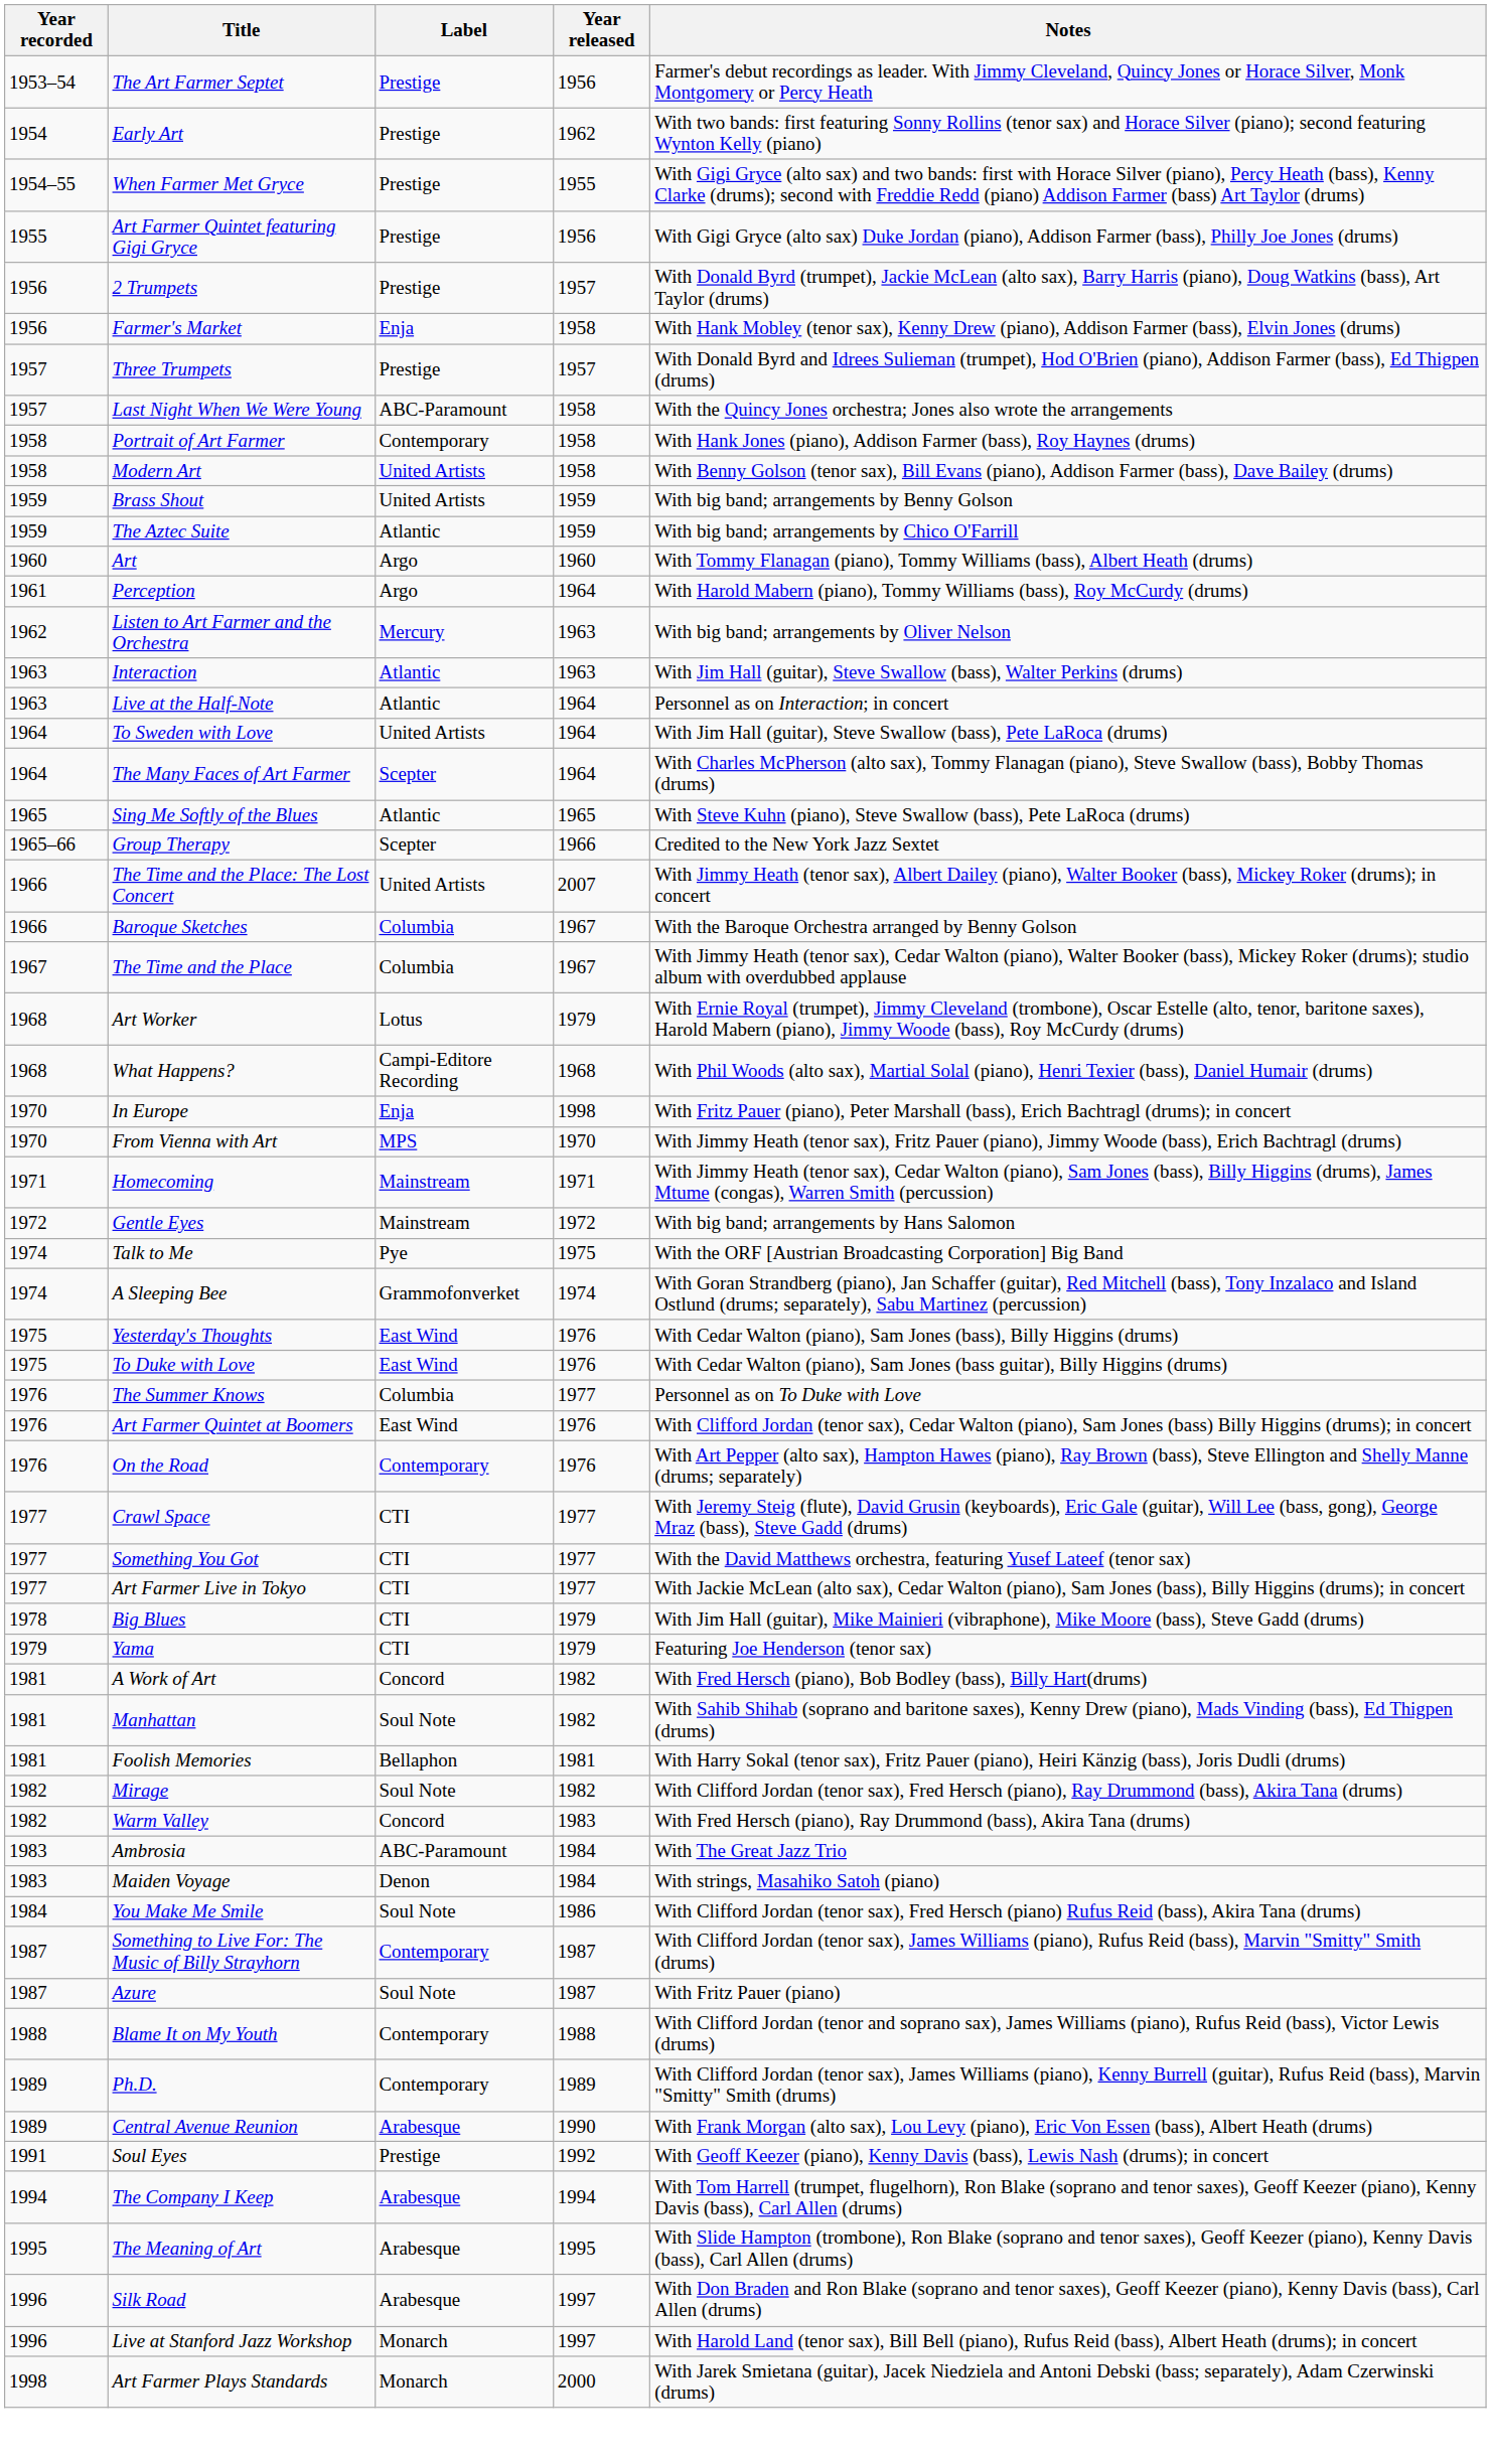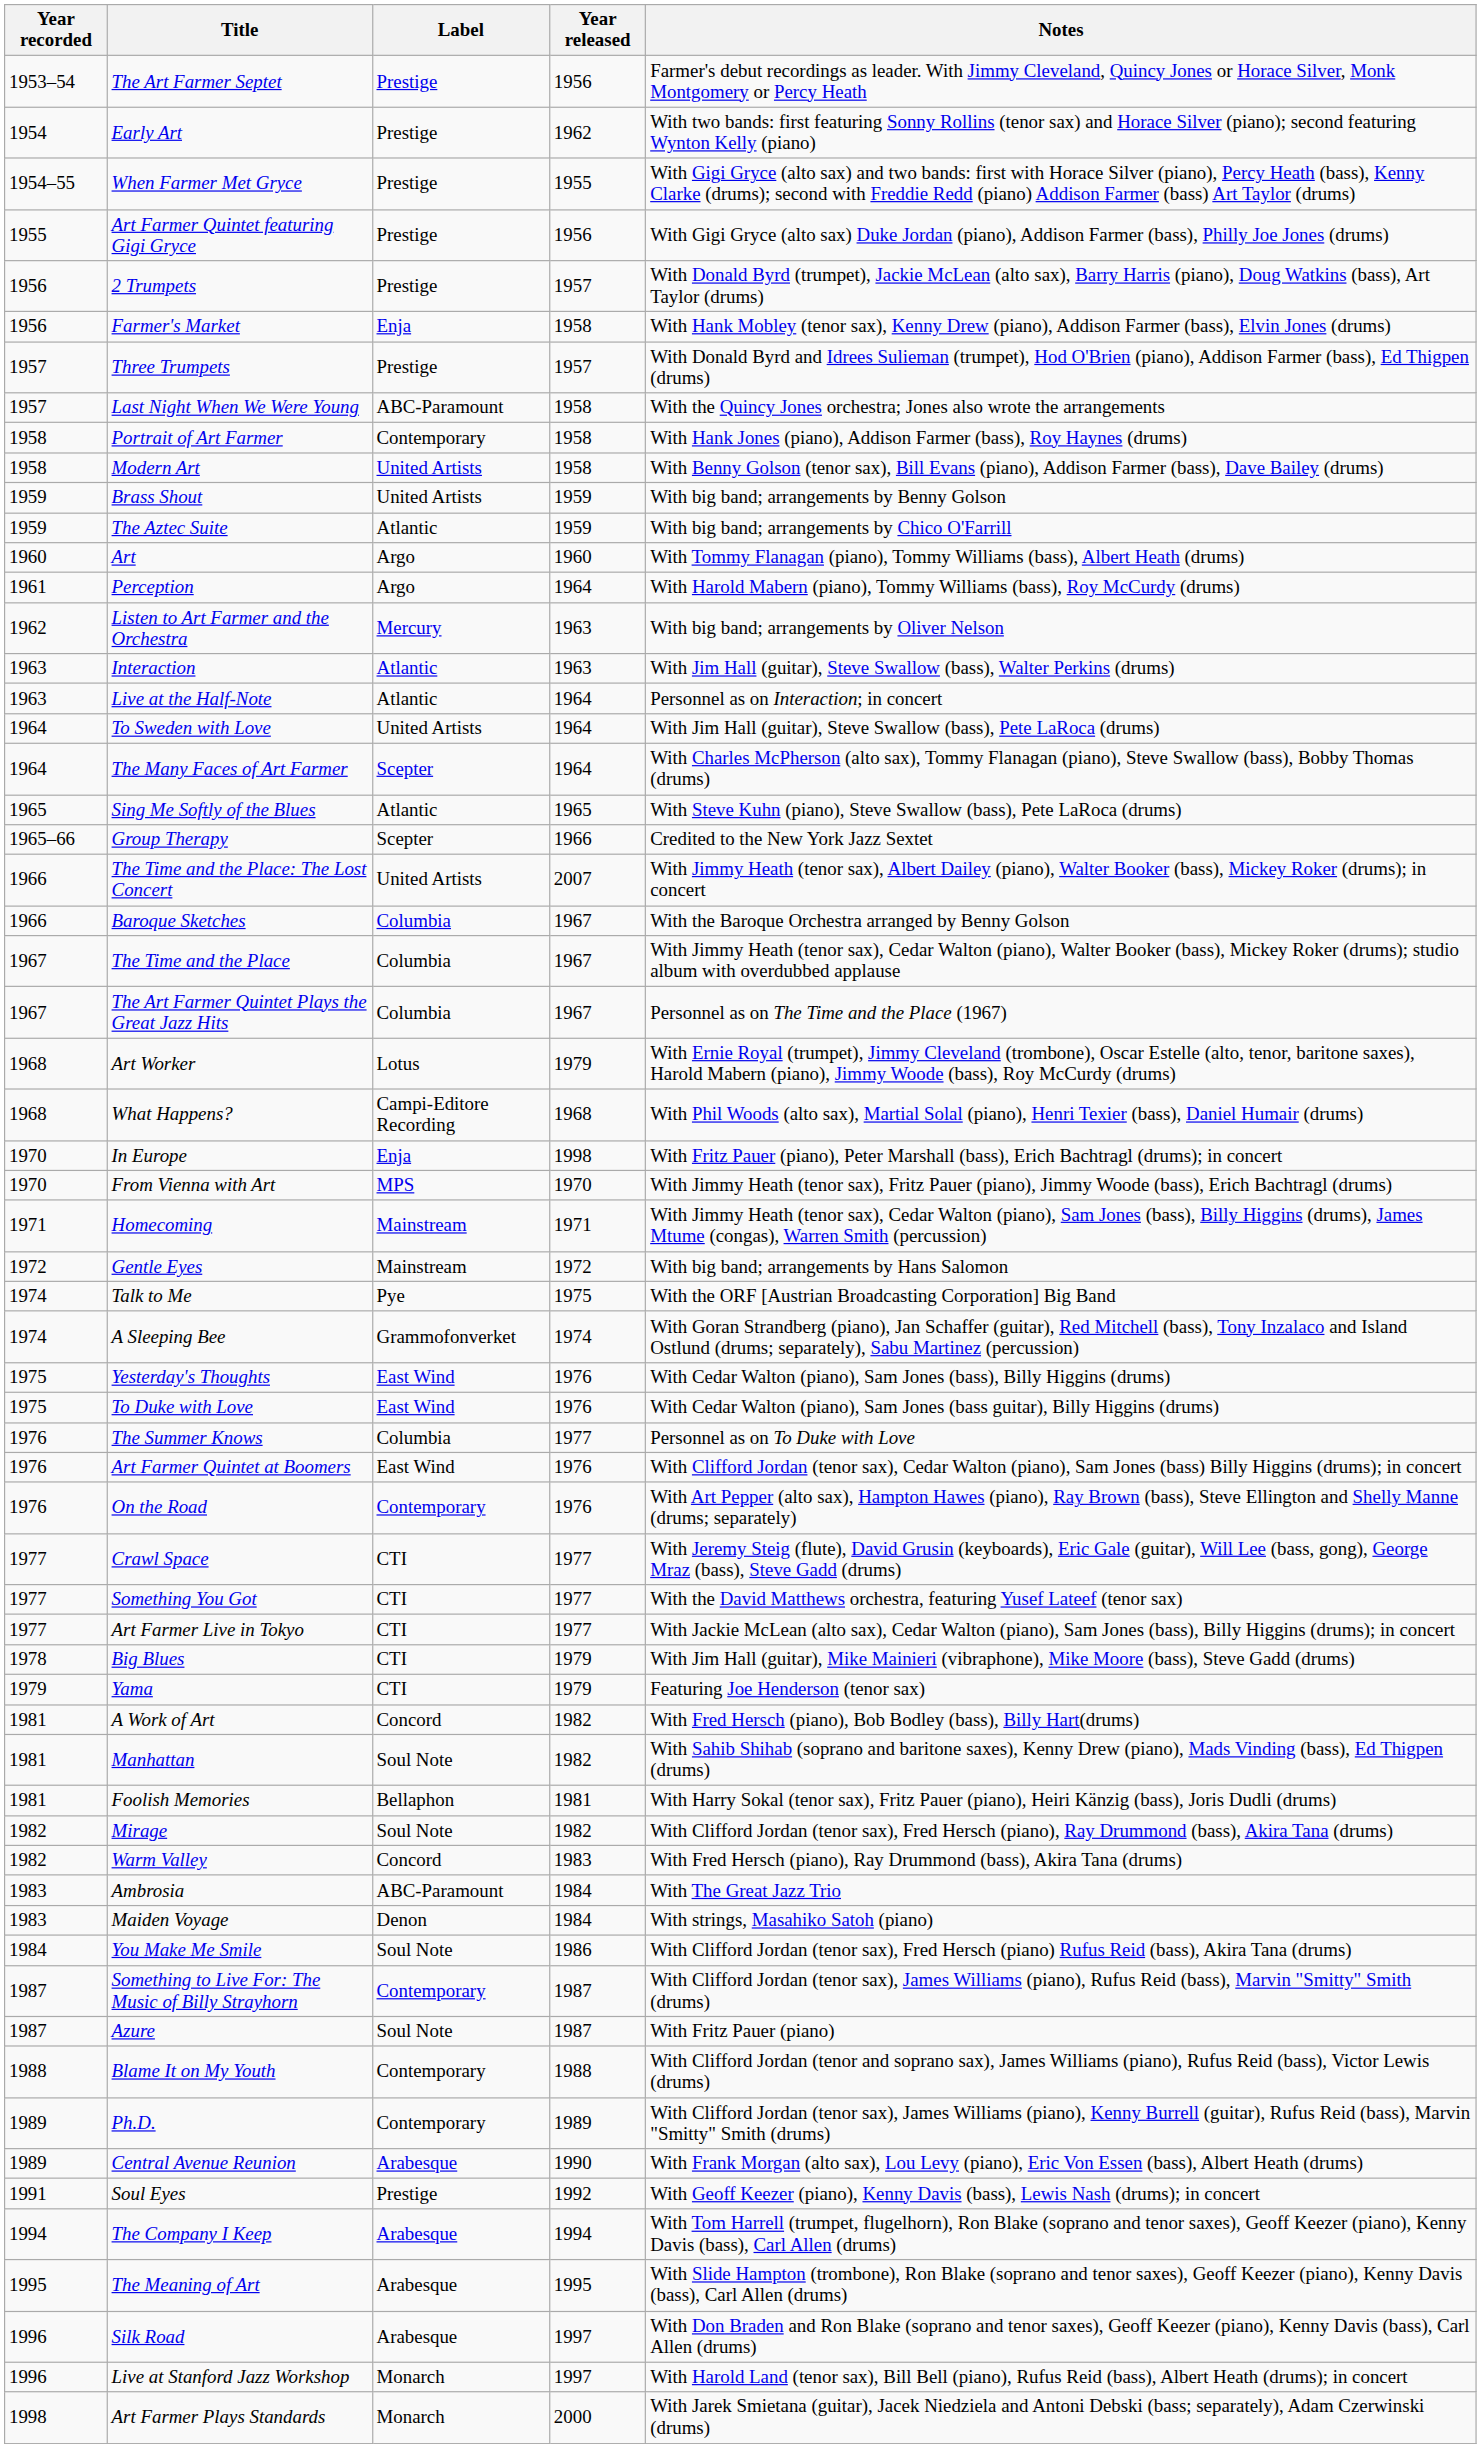+ row: 1967 | The Art Farmer Quintet Plays the Great Jazz Hits | Columbia | 1967 | Personnel as on The Time and the Place (1967)
